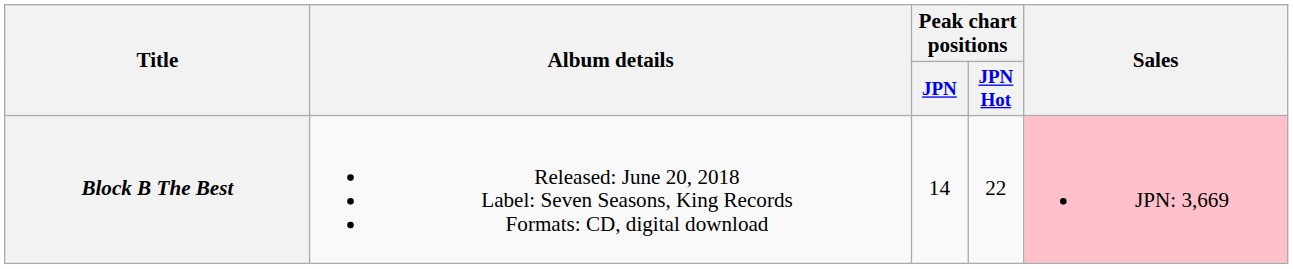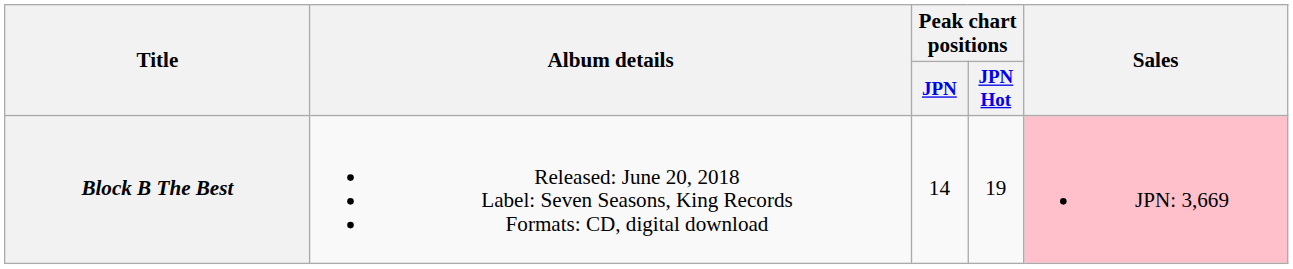Block B The Best | Peak chart positions / JPN Hot: 22 -> 19
